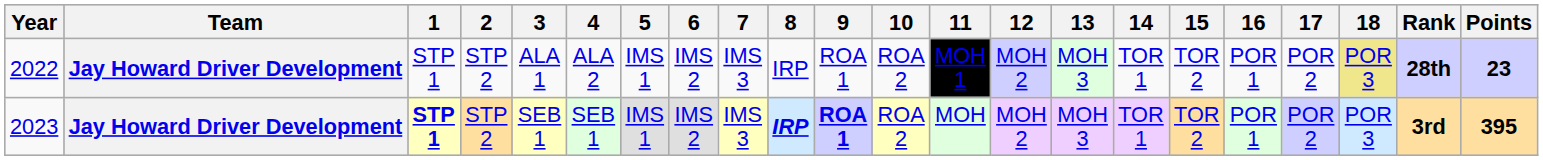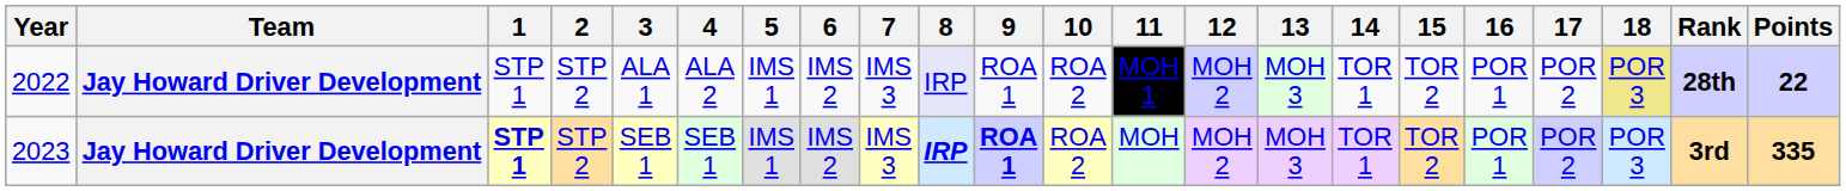2022 | 8: no background -> lavender background
2022 | Points: 23 -> 22
2023 | Points: 395 -> 335
